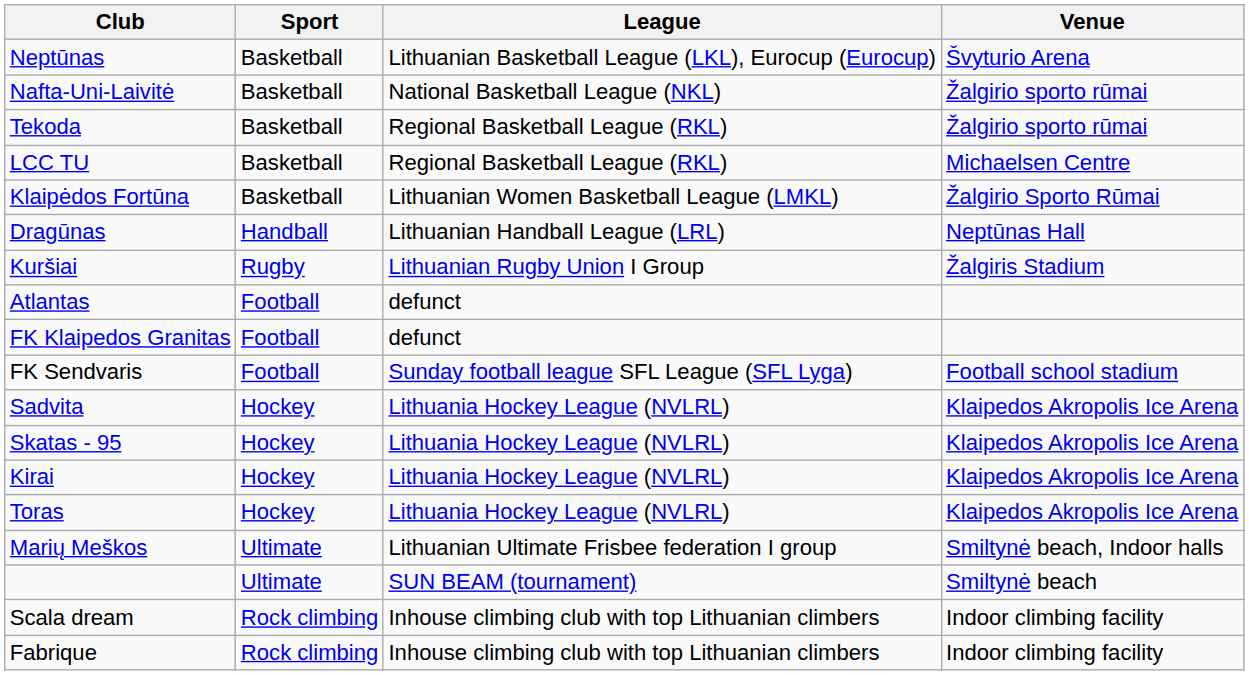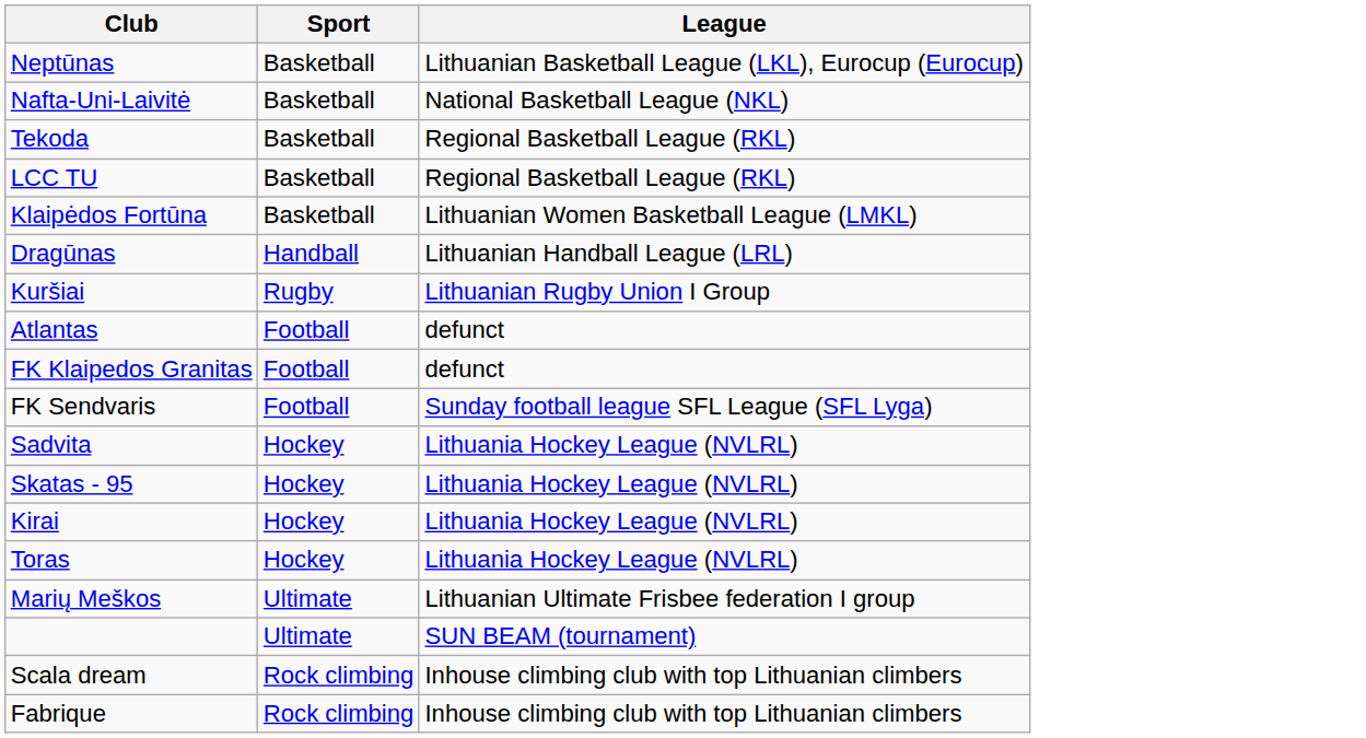- column: Venue | Švyturio Arena | Žalgirio sporto rūmai | Žalgirio sporto rūmai | Michaelsen Centre | Žalgirio Sporto Rūmai | Neptūnas Hall | Žalgiris Stadium | Football school stadium | Klaipedos Akropolis Ice Arena | Klaipedos Akropolis Ice Arena | Klaipedos Akropolis Ice Arena | Klaipedos Akropolis Ice Arena | Smiltynė beach, Indoor halls | Smiltynė beach | Indoor climbing facility | Indoor climbing facility
